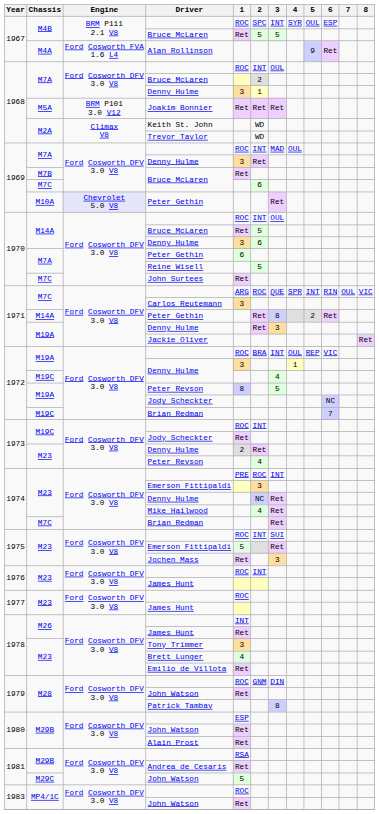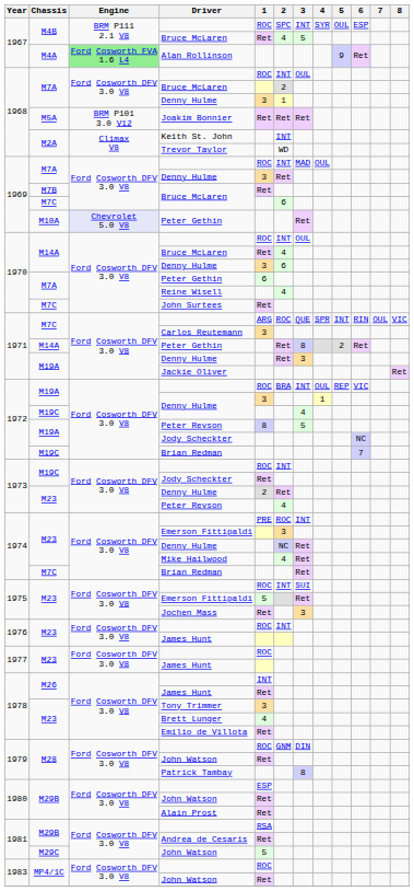1967 / Bruce McLaren | 2: 5 -> 4
Alan Rollinson | Engine: no background -> lightgreen background
Keith St. John | 2: WD -> INT
1970 / Bruce McLaren | 2: 5 -> 4
Reine Wisell | 2: 5 -> 4
